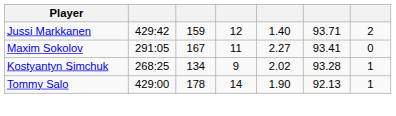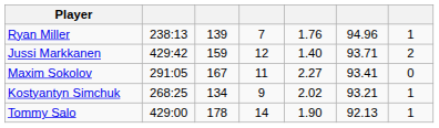+ row: Ryan Miller | 238:13 | 139 | 7 | 1.76 | 94.96 | 1
Kostyantyn Simchuk | column 6: 93.28 -> 93.21
